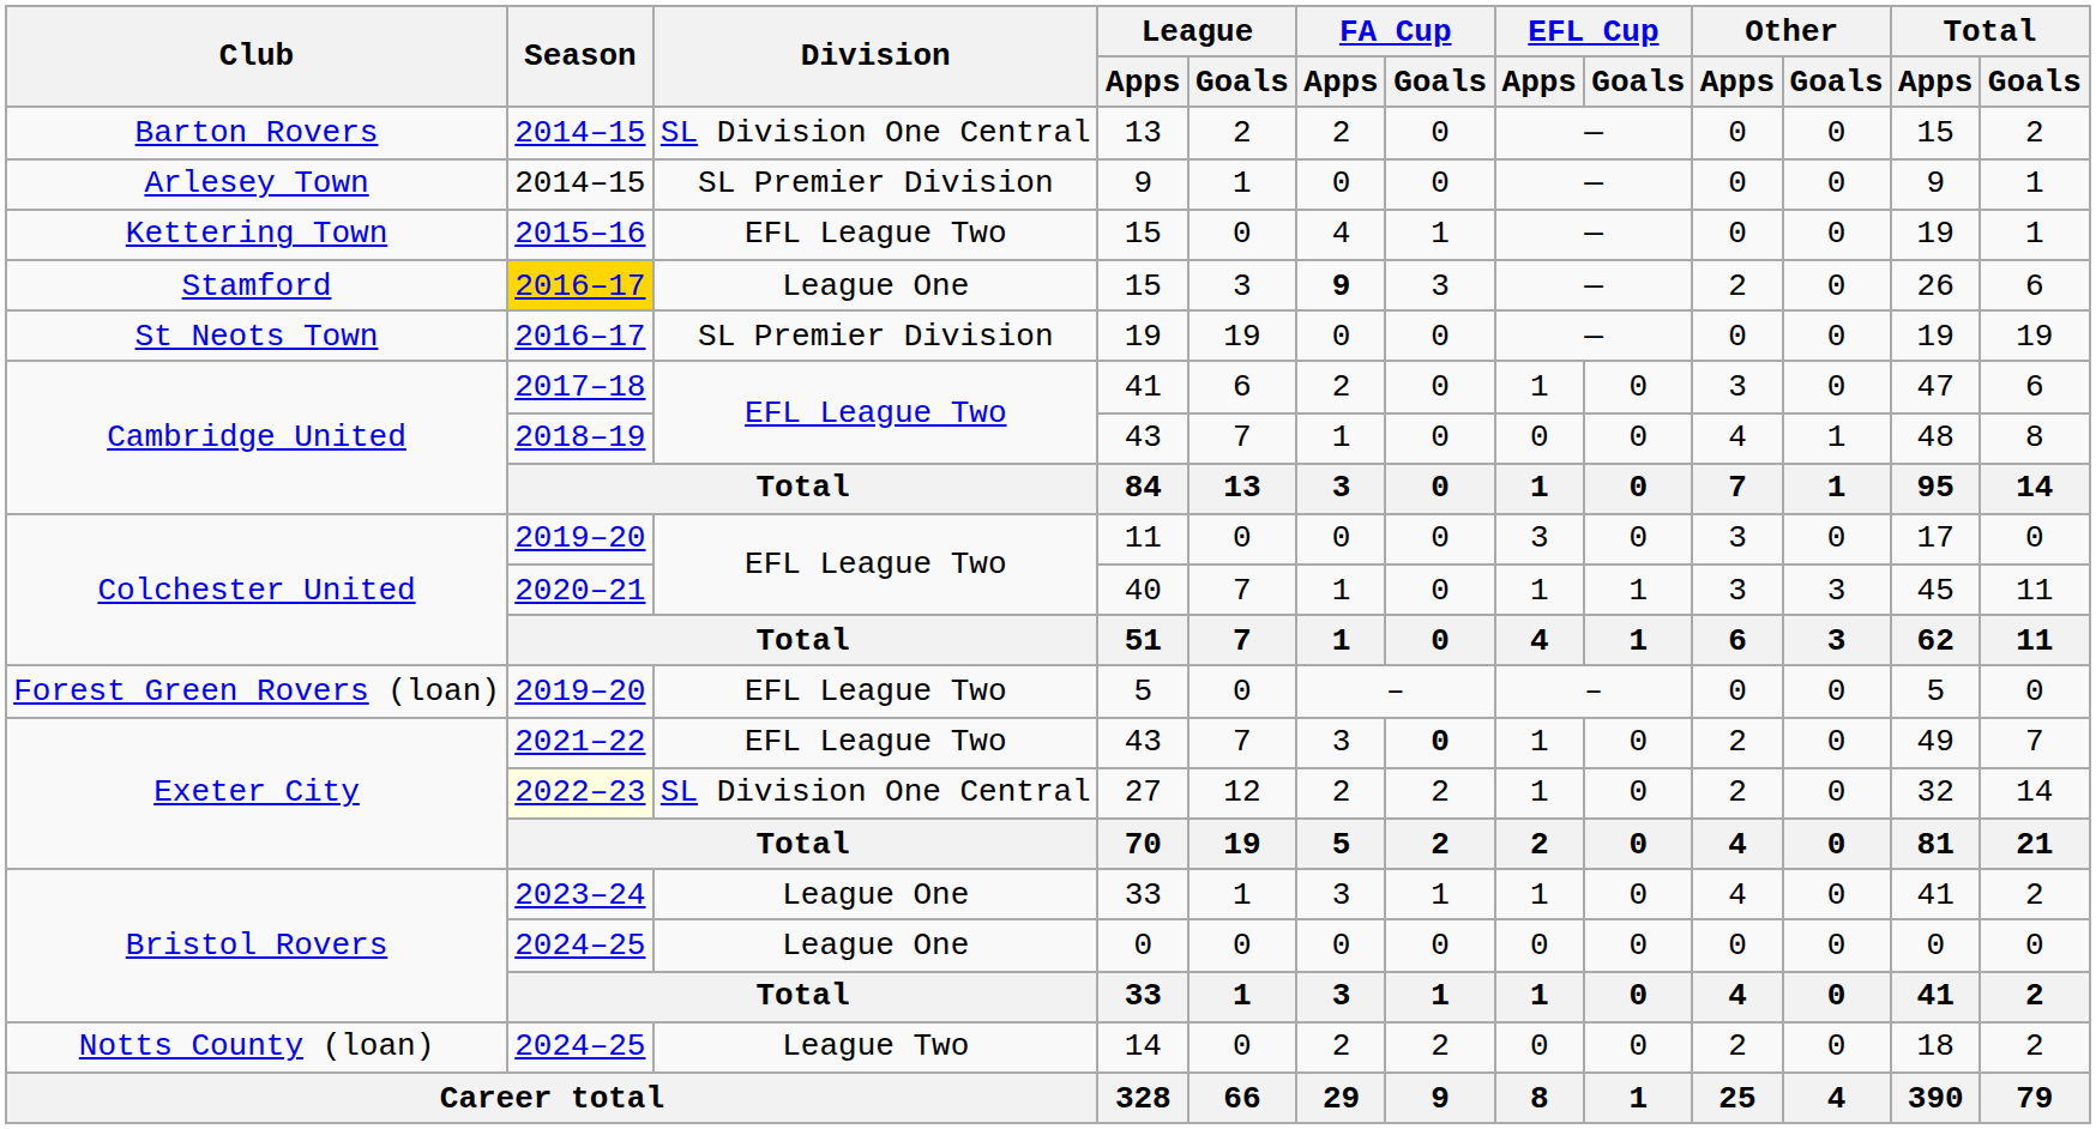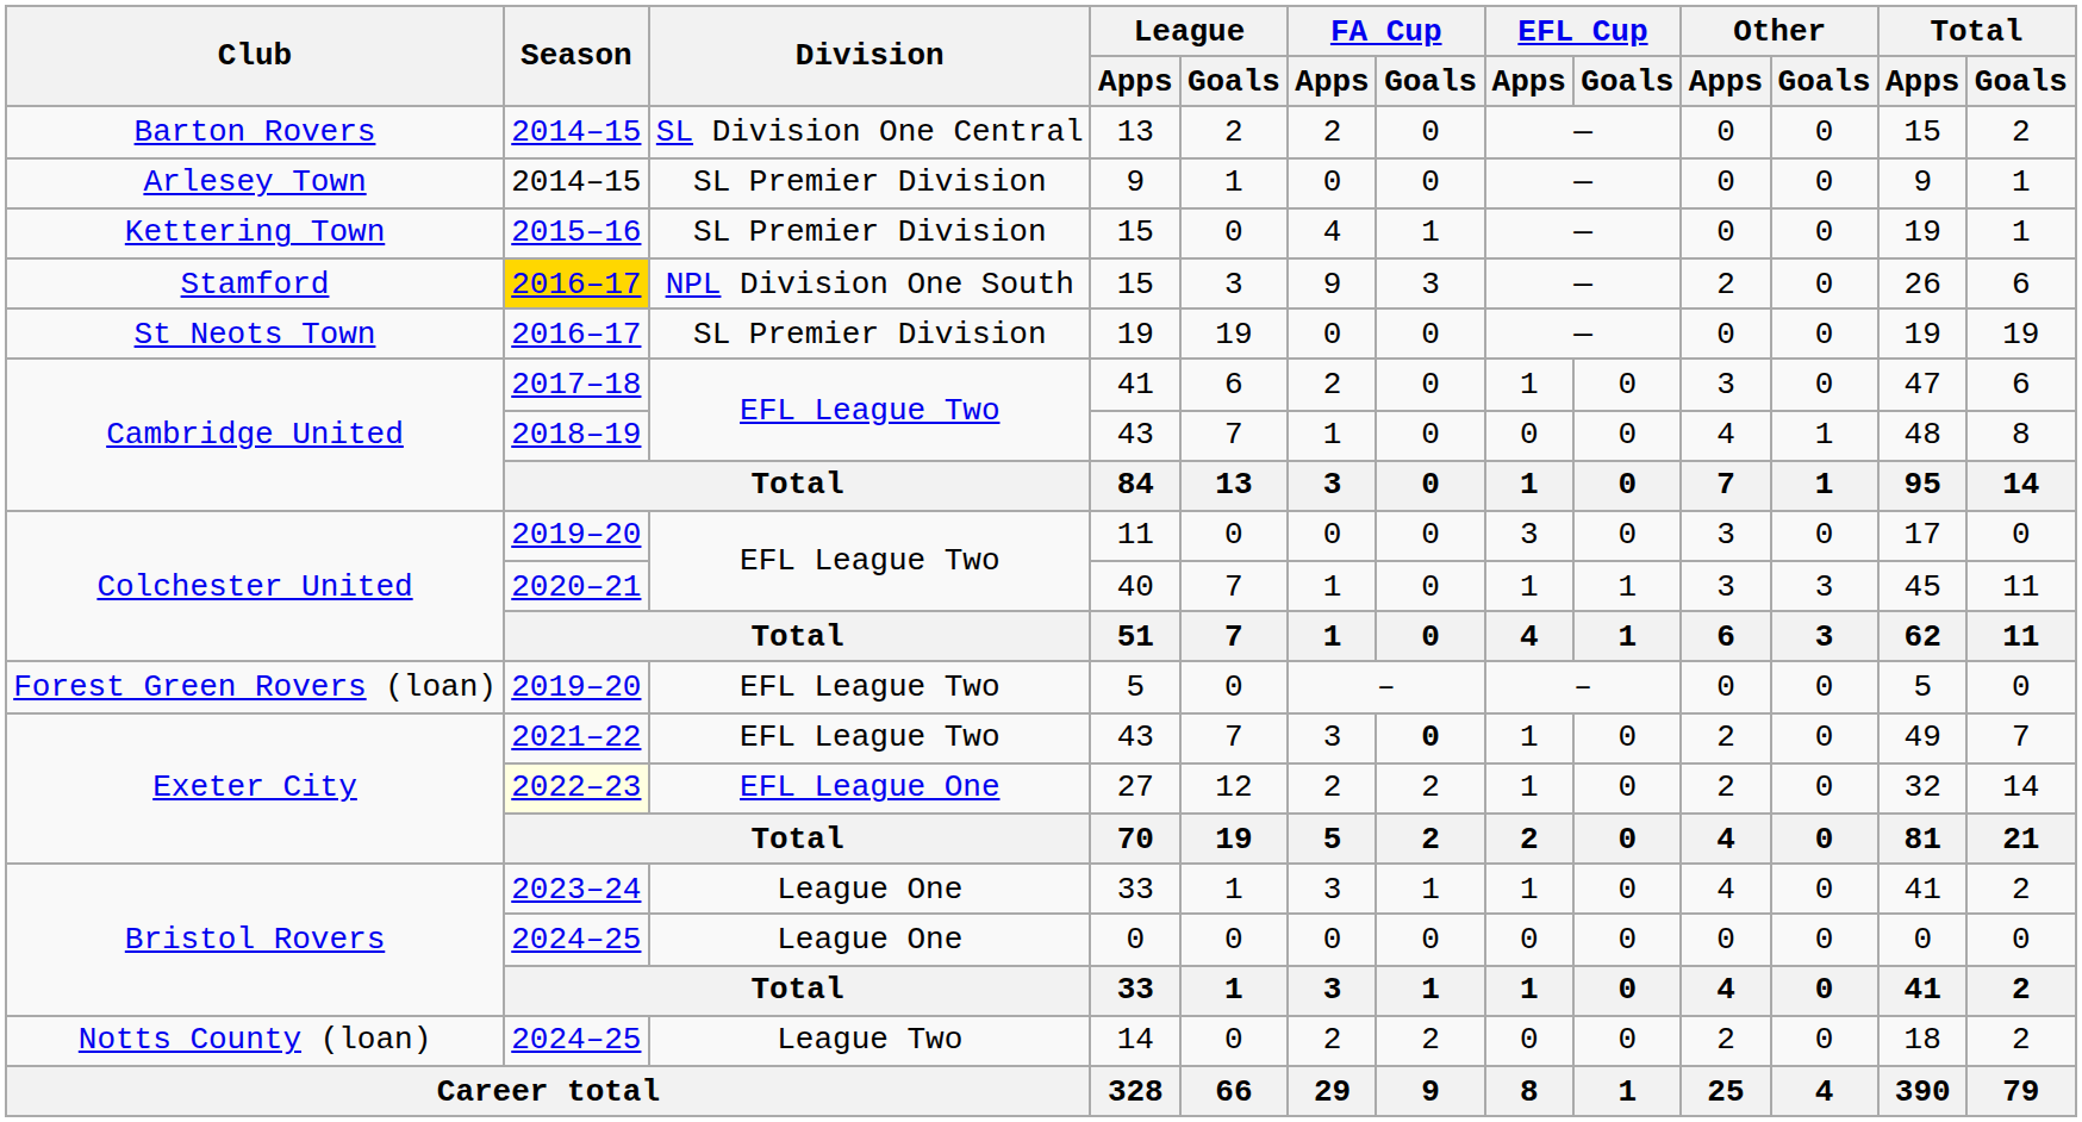Kettering Town / 15 | Division: EFL League Two -> SL Premier Division
Stamford / 15 | Division: League One -> NPL Division One South
Stamford / 15 | FA Cup / Apps: bold -> normal
27 | Division: SL Division One Central -> EFL League One
